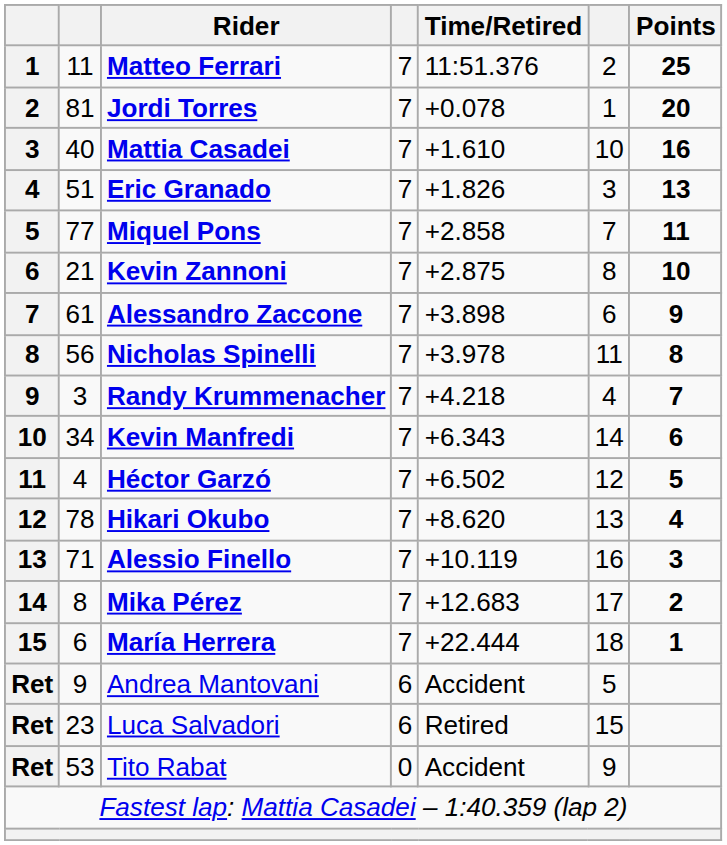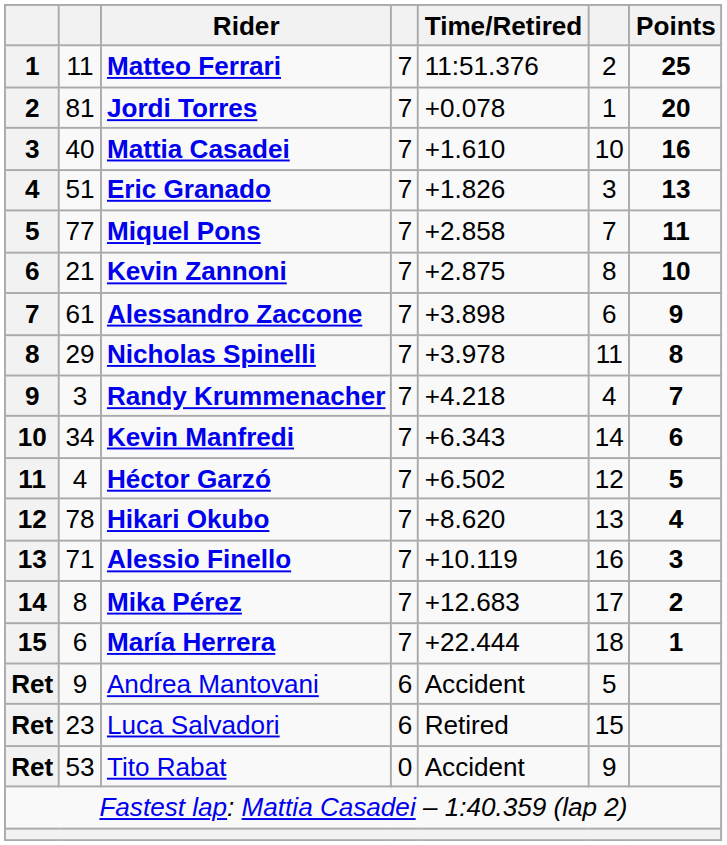Nicholas Spinelli | column 2: 56 -> 29
